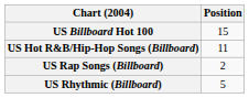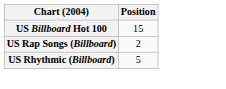- row: US Hot R&B/Hip-Hop Songs (Billboard) | 11
